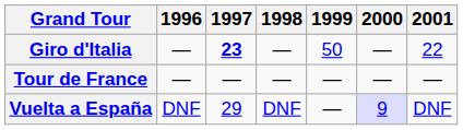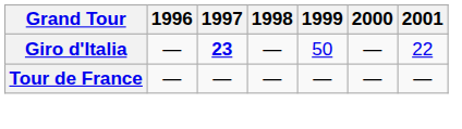- row: Vuelta a España | DNF | 29 | DNF | — | 9 | DNF
